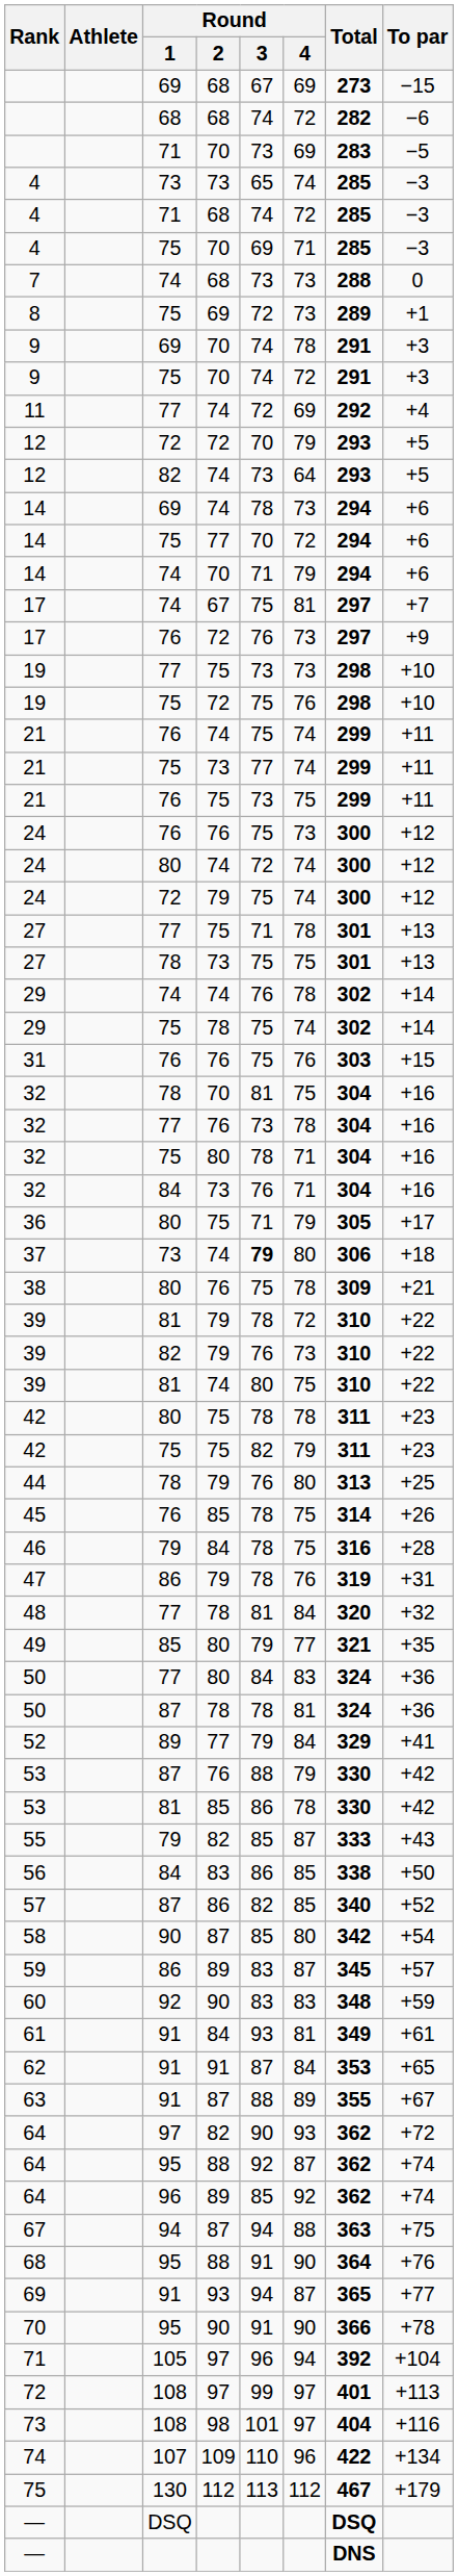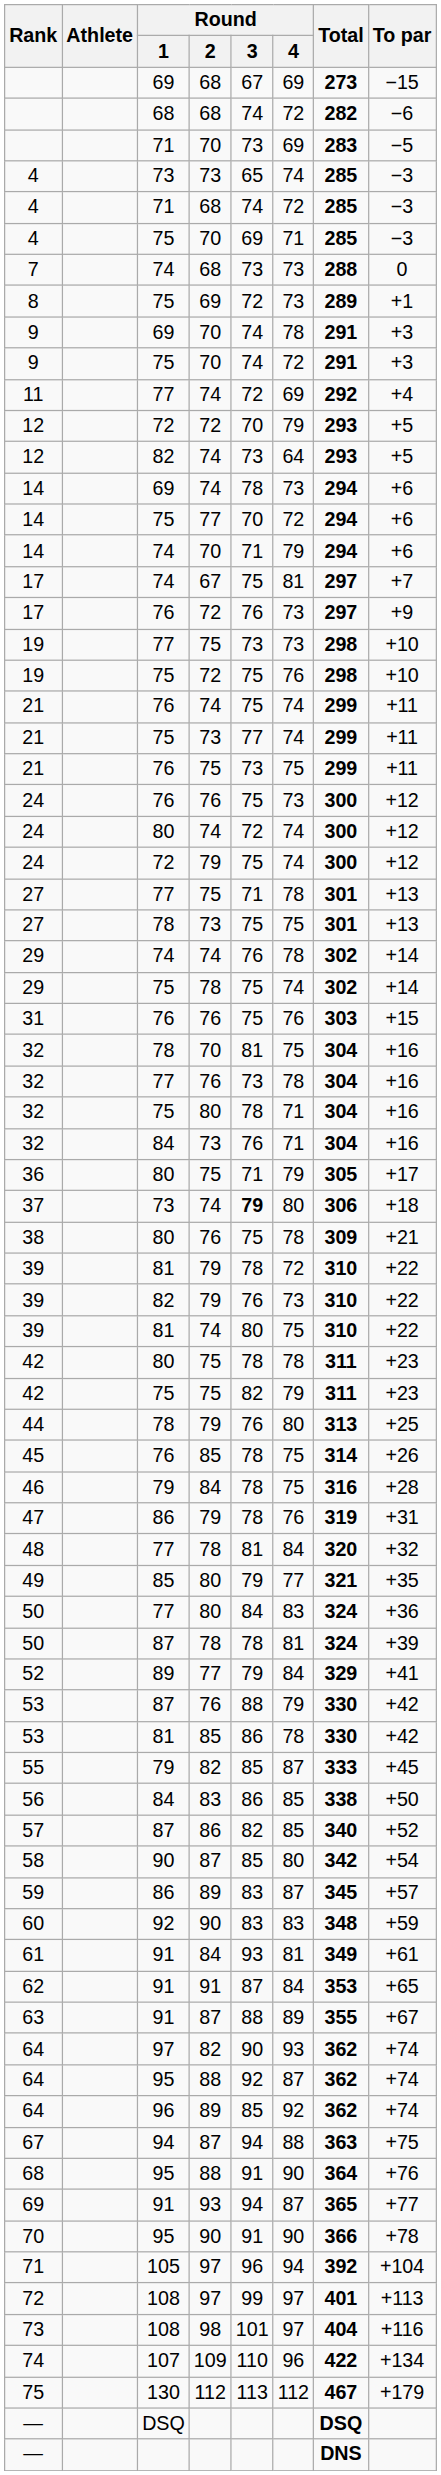50 / 87 | To par: +36 -> +39
55 | To par: +43 -> +45
64 / 97 | To par: +72 -> +74
